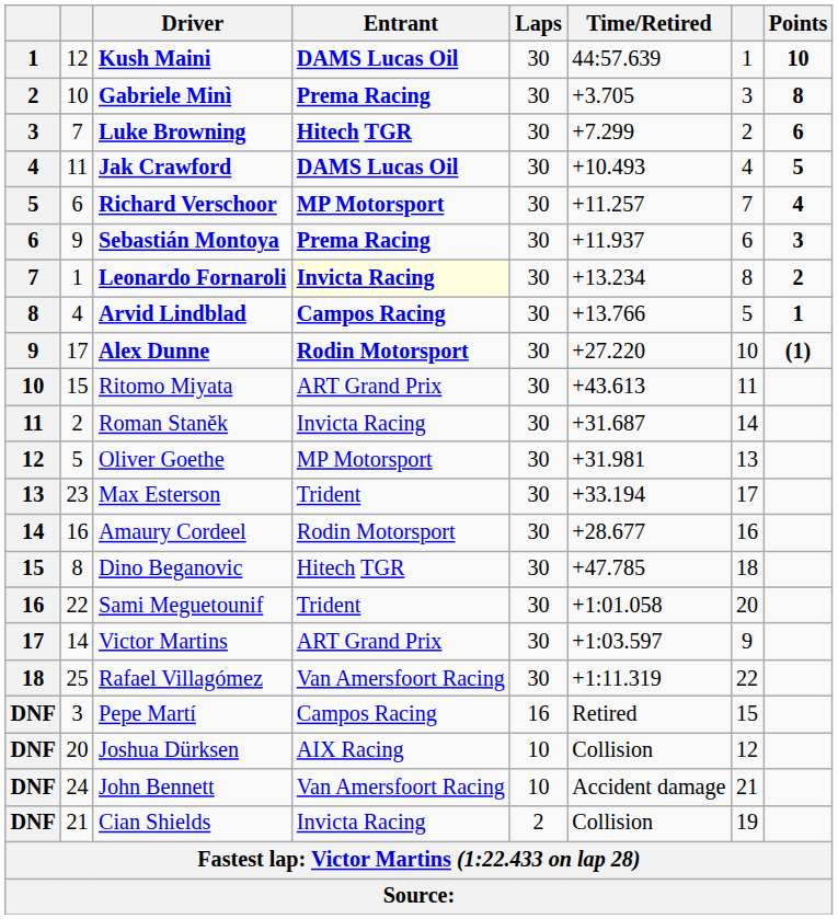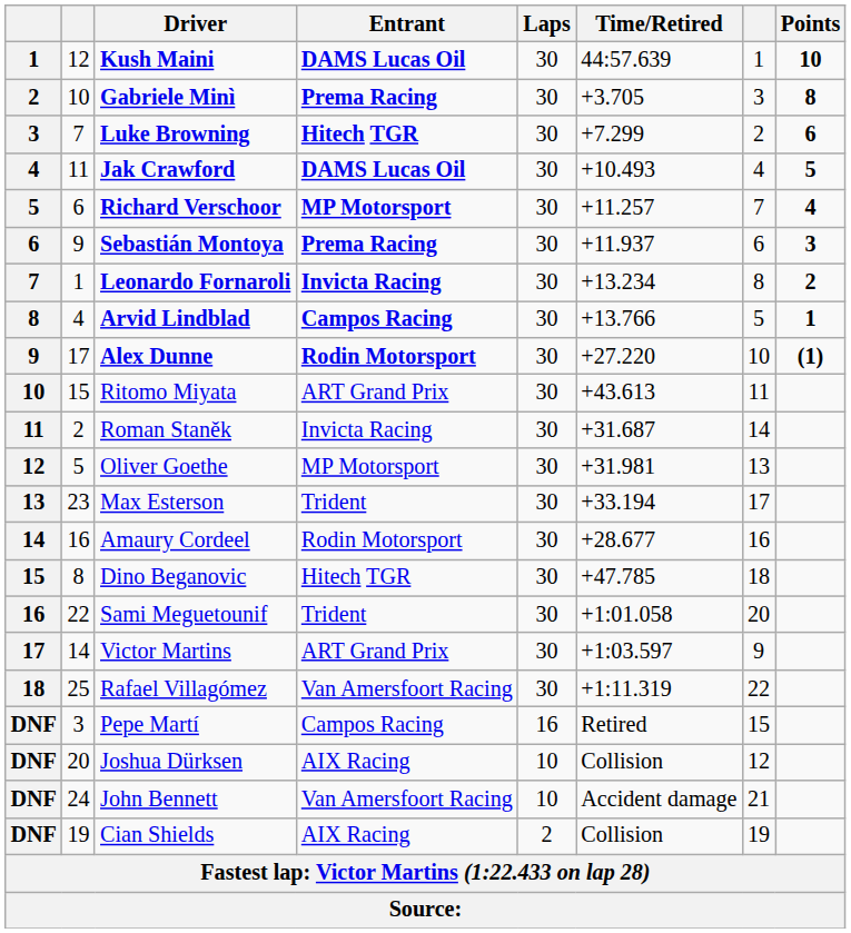Leonardo Fornaroli | Entrant: lightyellow background -> no background
Cian Shields | column 2: 21 -> 19
Cian Shields | Entrant: Invicta Racing -> AIX Racing
